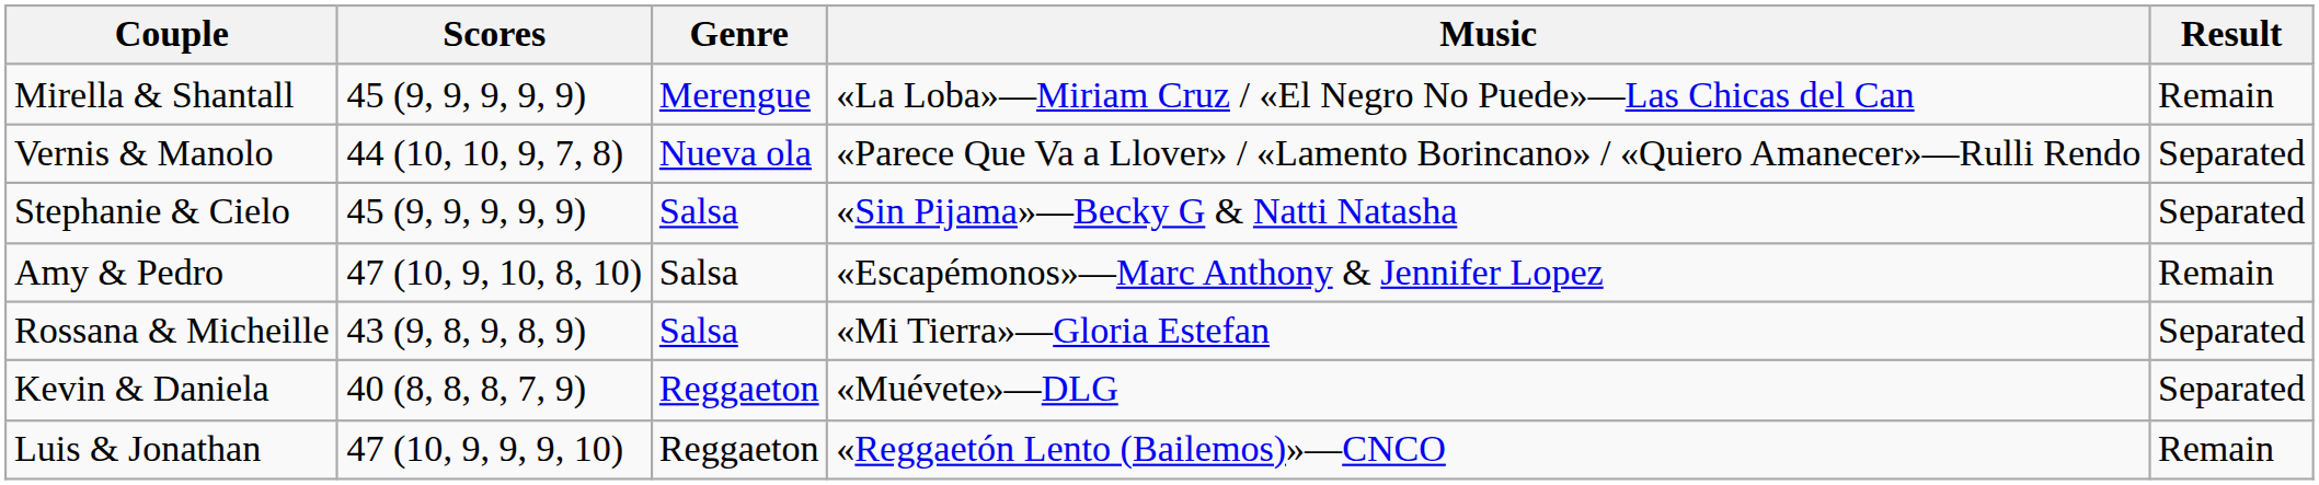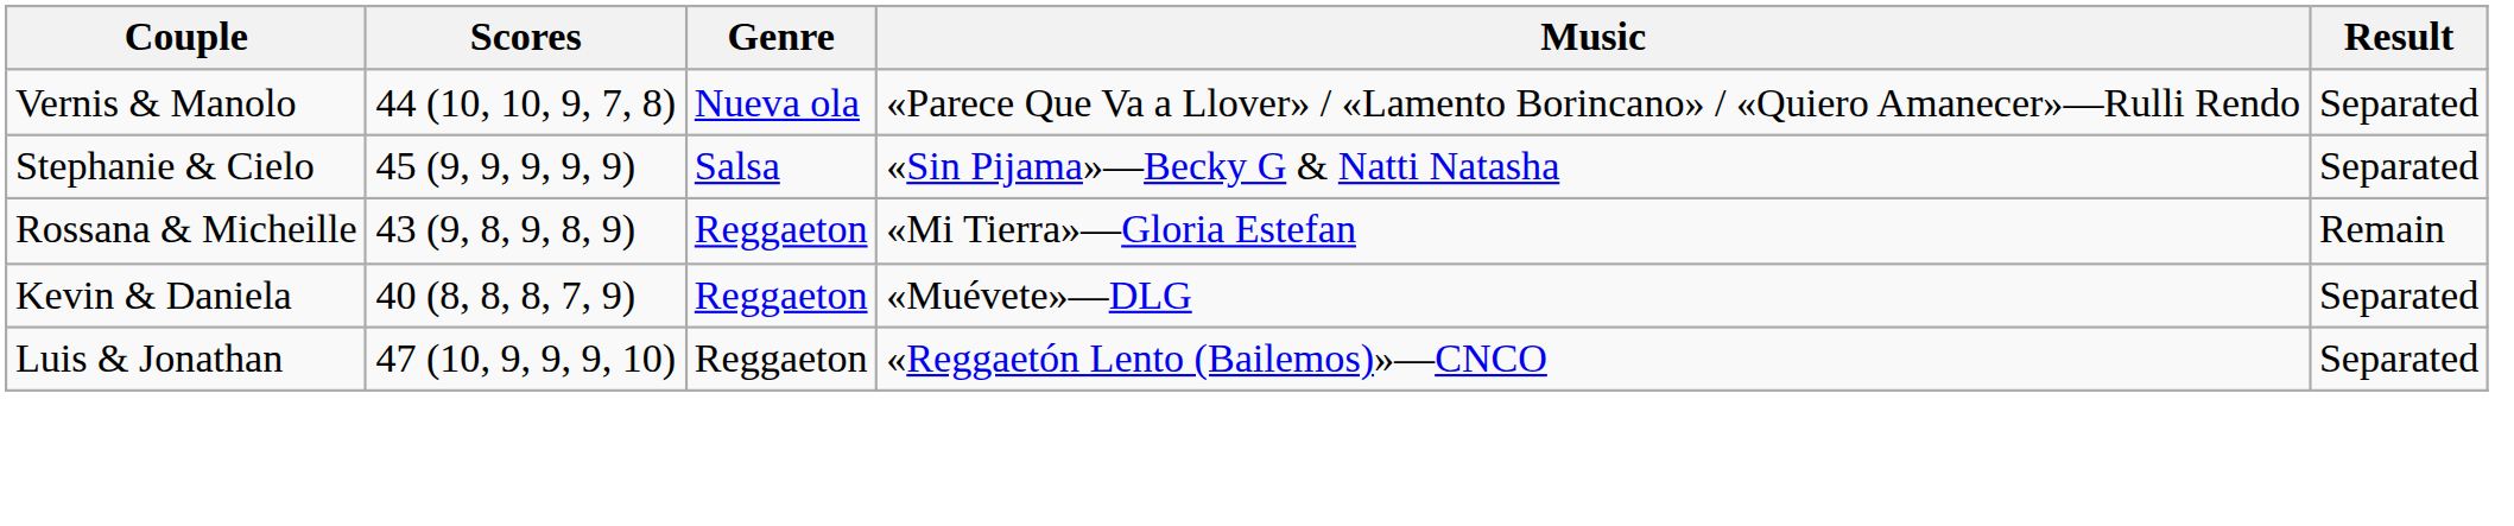- row: Mirella & Shantall | 45 (9, 9, 9, 9, 9) | Merengue | «La Loba»—Miriam Cruz / «El Negro No Puede»—Las Chicas del Can | Remain
- row: Amy & Pedro | 47 (10, 9, 10, 8, 10) | Salsa | «Escapémonos»—Marc Anthony & Jennifer Lopez | Remain
Rossana & Micheille | Genre: Salsa -> Reggaeton
Rossana & Micheille | Result: Separated -> Remain
Luis & Jonathan | Result: Remain -> Separated
